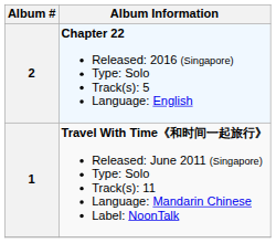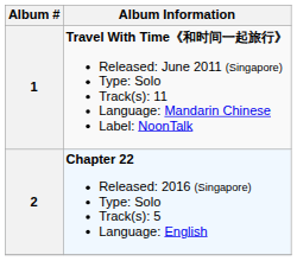rows swapped: 1 <-> 2
